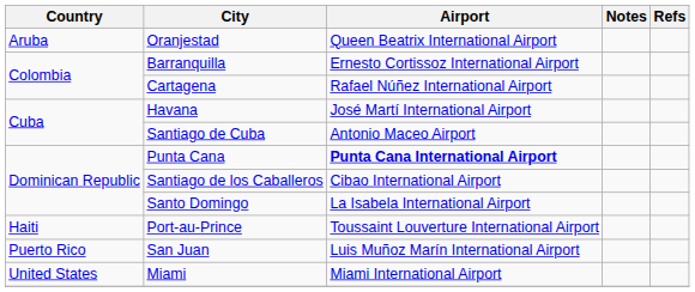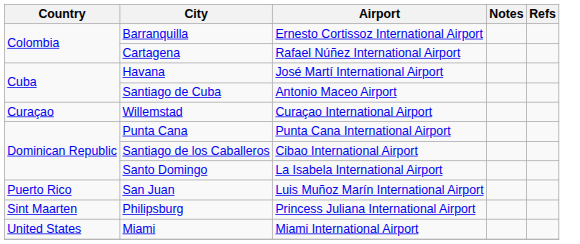- row: Aruba | Oranjestad | Queen Beatrix International Airport
+ row: Curaçao | Willemstad | Curaçao International Airport
Punta Cana | Airport: bold -> normal
- row: Haiti | Port-au-Prince | Toussaint Louverture International Airport
+ row: Sint Maarten | Philipsburg | Princess Juliana International Airport
